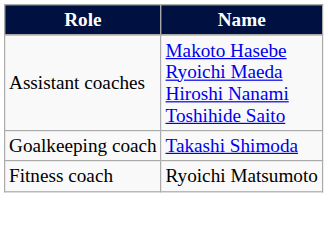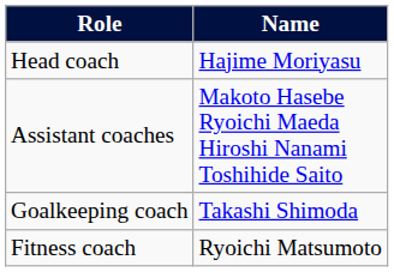+ row: Head coach | Hajime Moriyasu
